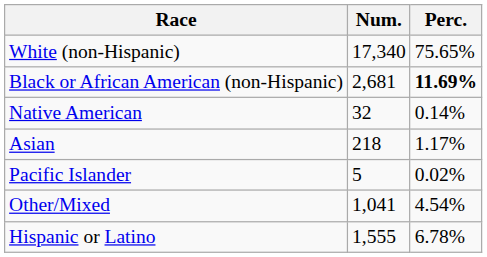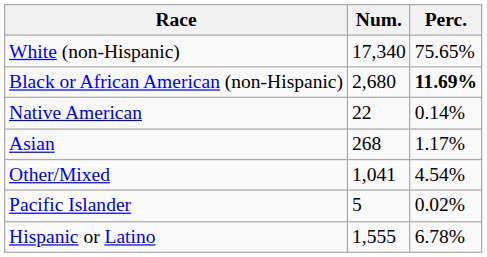Black or African American (non-Hispanic) | Num.: 2,681 -> 2,680
Native American | Num.: 32 -> 22
Asian | Num.: 218 -> 268
rows swapped: Pacific Islander <-> Other/Mixed
